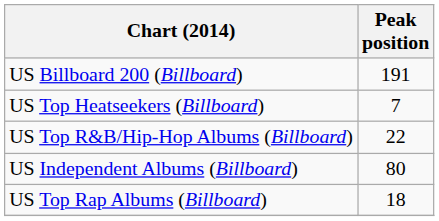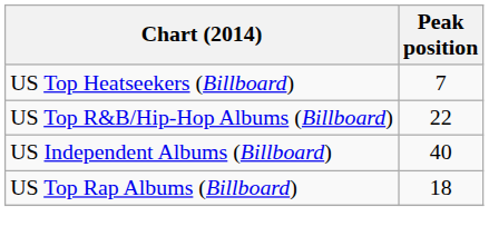- row: US Billboard 200 (Billboard) | 191
US Independent Albums (Billboard) | Peak position: 80 -> 40
